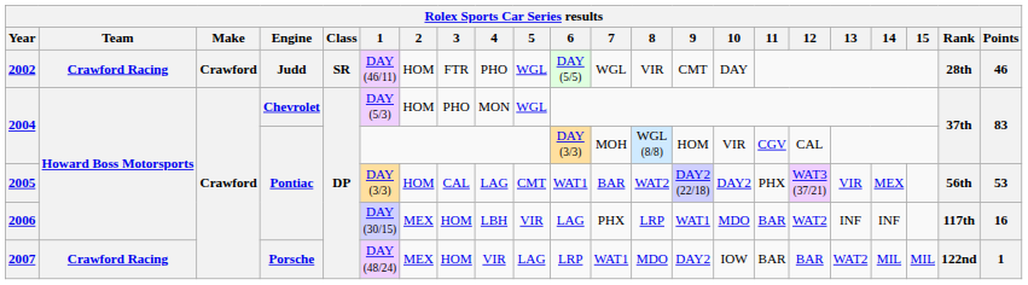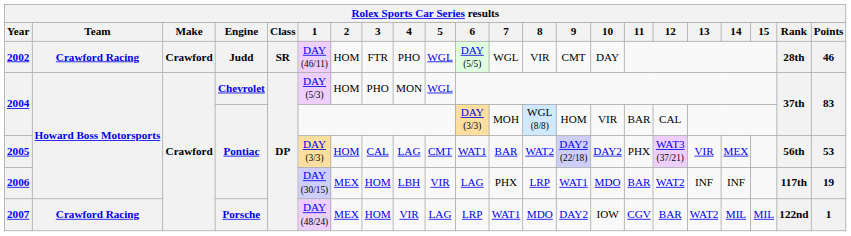2004 / Pontiac | 11: CGV -> BAR
2006 | Points: 16 -> 19
2007 | 11: BAR -> CGV
